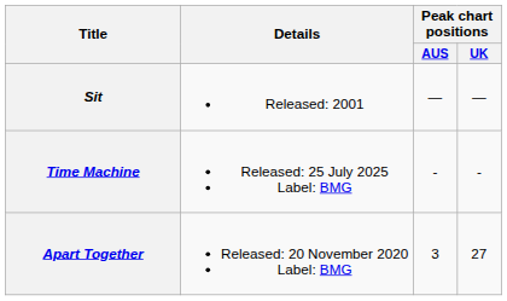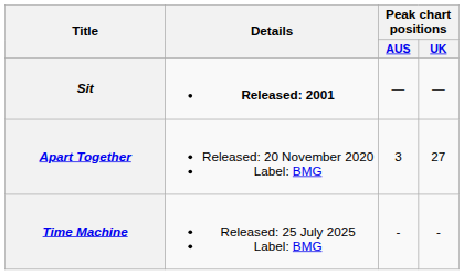Sit | Details: normal -> bold
rows swapped: Apart Together <-> Time Machine
